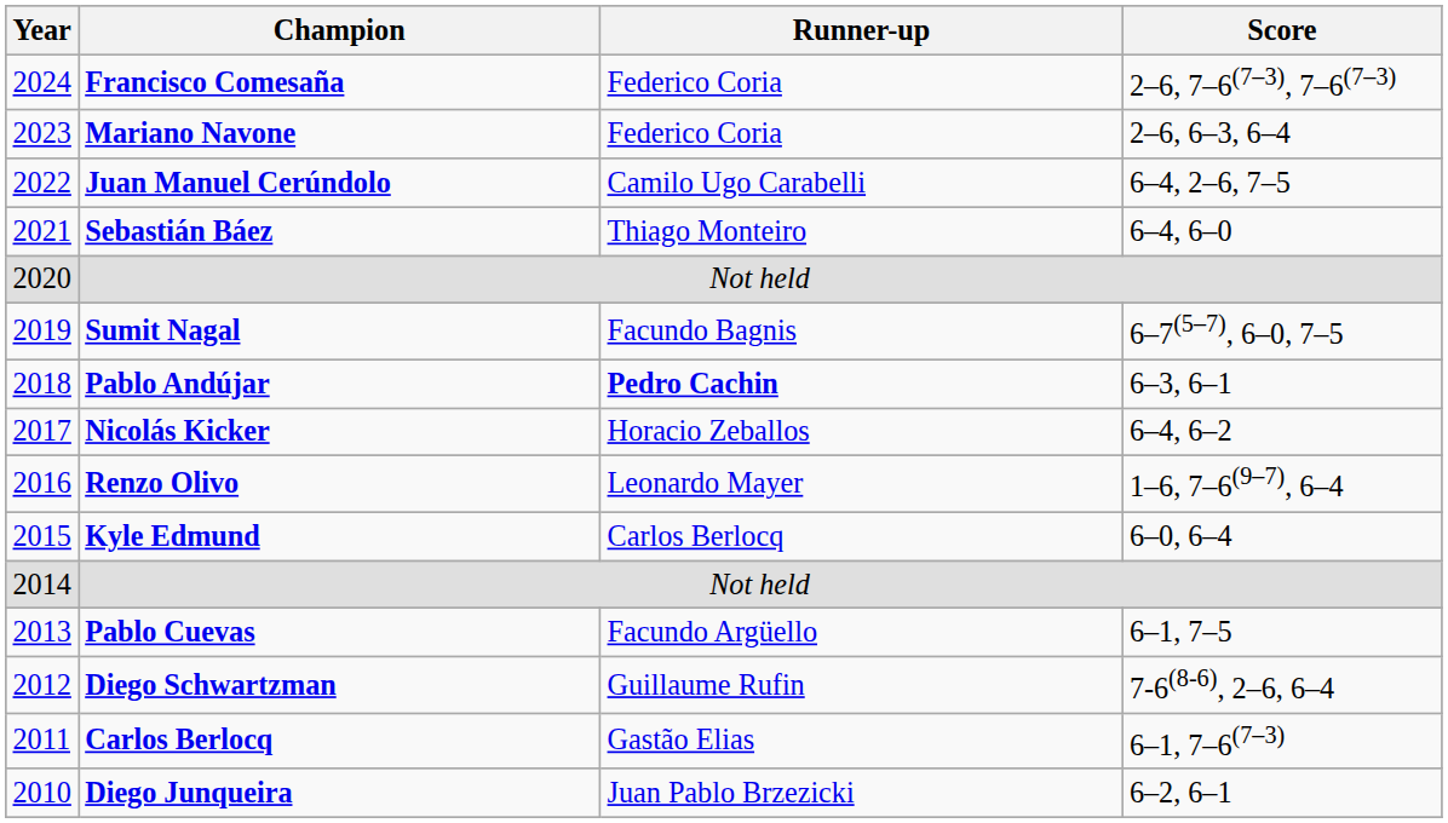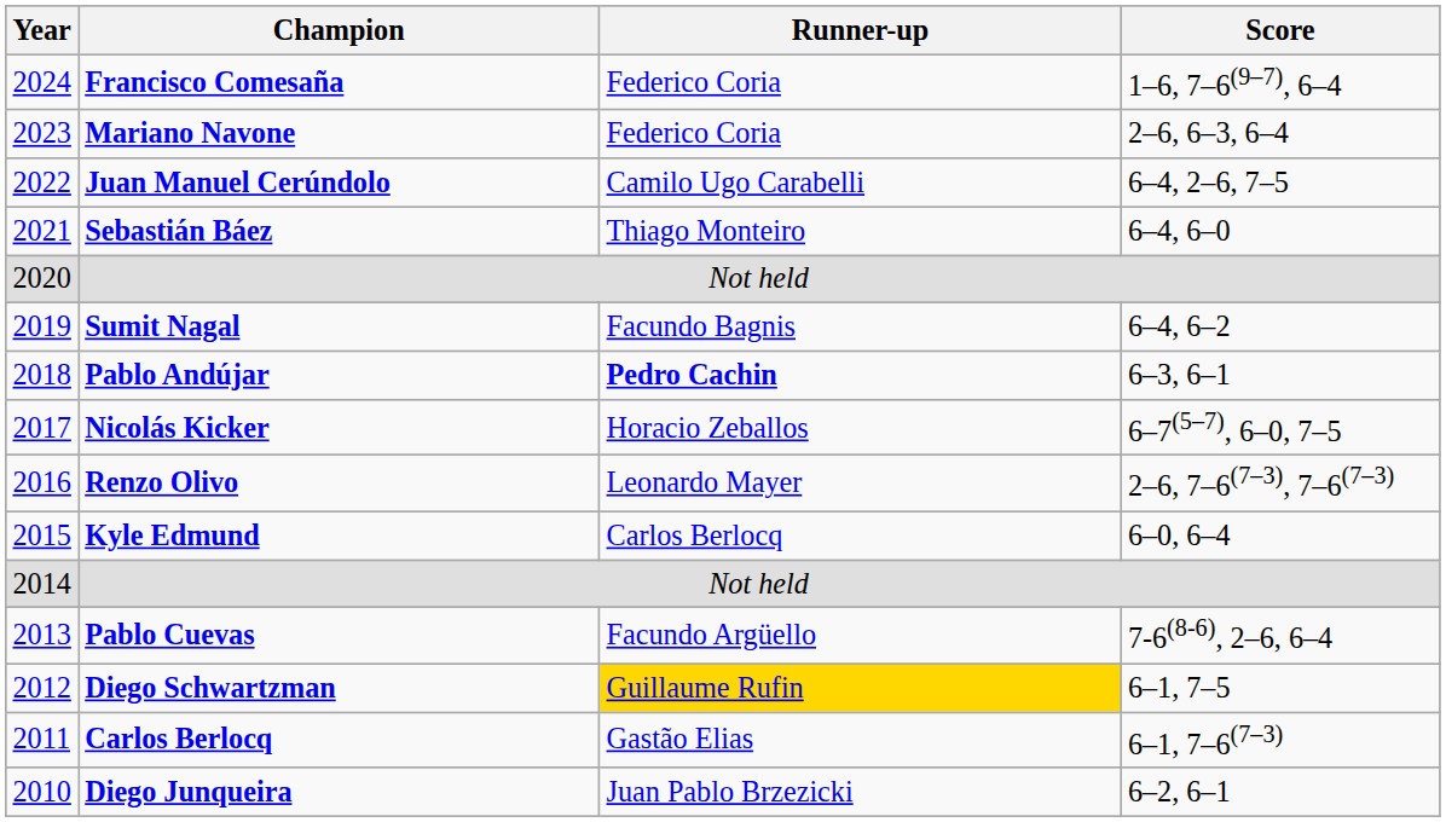Francisco Comesaña | Score: 2–6, 7–6(7–3), 7–6(7–3) -> 1–6, 7–6(9–7), 6–4
Sumit Nagal | Score: 6–7(5–7), 6–0, 7–5 -> 6–4, 6–2
Nicolás Kicker | Score: 6–4, 6–2 -> 6–7(5–7), 6–0, 7–5
Renzo Olivo | Score: 1–6, 7–6(9–7), 6–4 -> 2–6, 7–6(7–3), 7–6(7–3)
Pablo Cuevas | Score: 6–1, 7–5 -> 7-6(8-6), 2–6, 6–4
Diego Schwartzman | Runner-up: no background -> gold background
Diego Schwartzman | Score: 7-6(8-6), 2–6, 6–4 -> 6–1, 7–5
